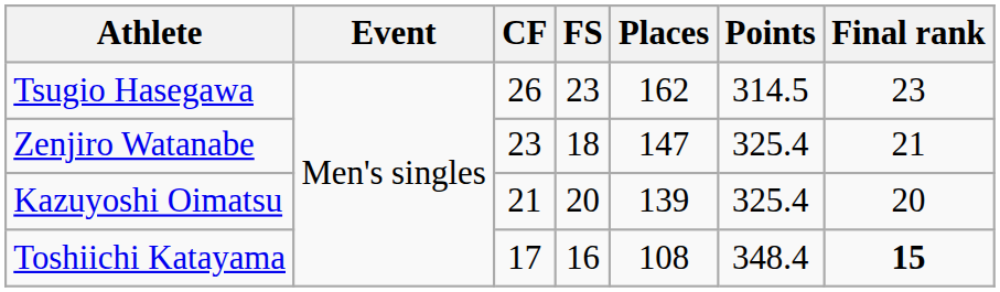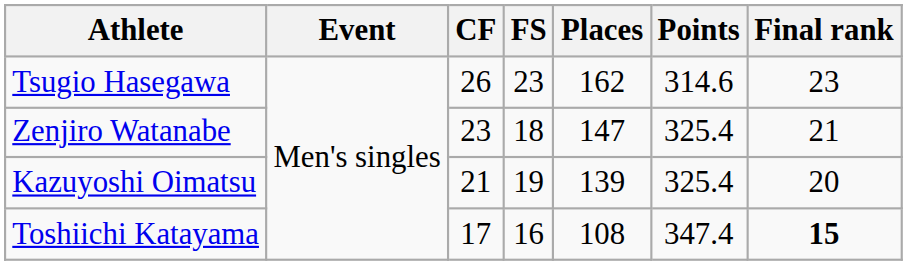Tsugio Hasegawa | Points: 314.5 -> 314.6
Kazuyoshi Oimatsu | FS: 20 -> 19
Toshiichi Katayama | Points: 348.4 -> 347.4
